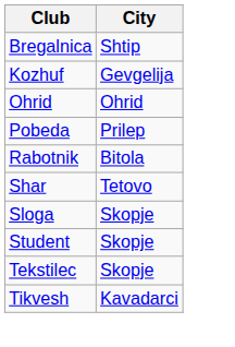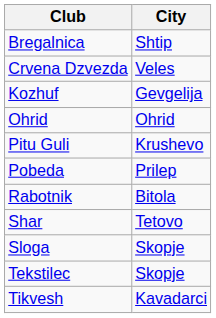+ row: Crvena Dzvezda | Veles
+ row: Pitu Guli | Krushevo
- row: Student | Skopje
